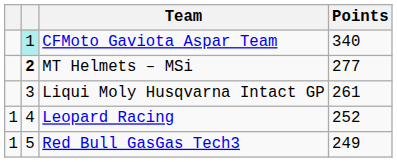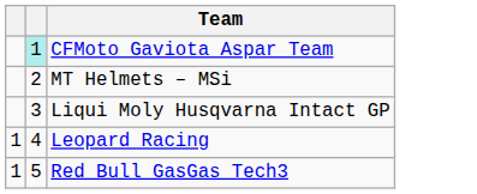- column: Points | 340 | 277 | 261 | 252 | 249
MT Helmets – MSi | column 2: bold -> normal
